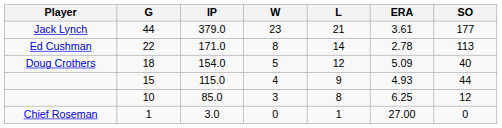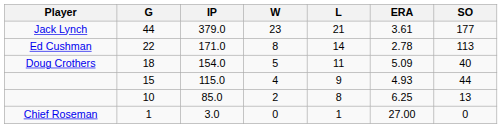18 | L: 12 -> 11
10 | W: 3 -> 2
10 | SO: 12 -> 13
